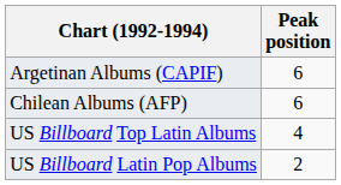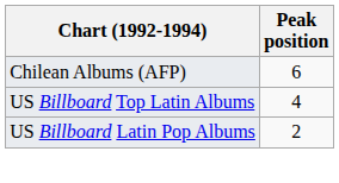- row: Argetinan Albums (CAPIF) | 6
